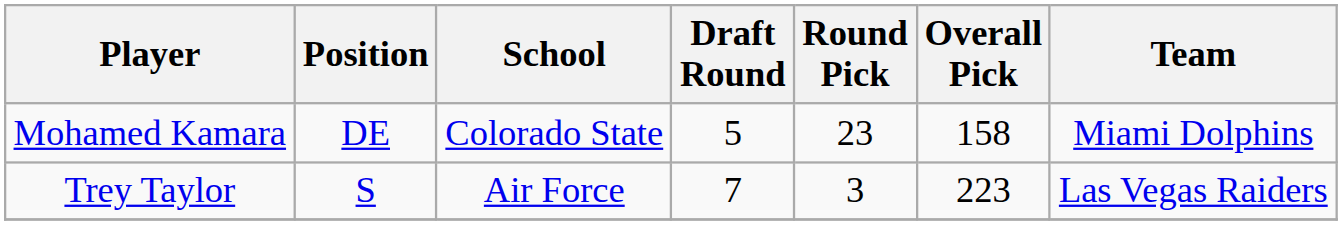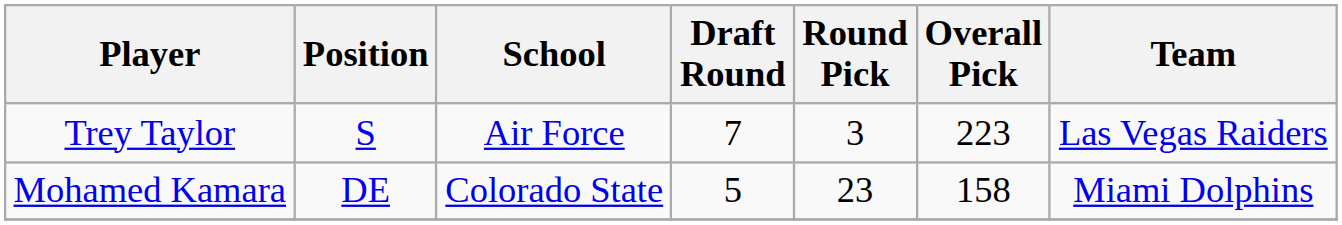rows swapped: Mohamed Kamara <-> Trey Taylor
